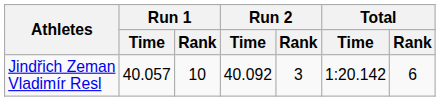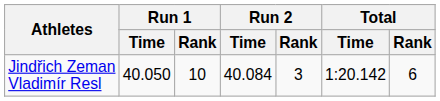Jindřich Zeman Vladimír Resl | Run 1 / Time: 40.057 -> 40.050
Jindřich Zeman Vladimír Resl | Run 2 / Time: 40.092 -> 40.084
